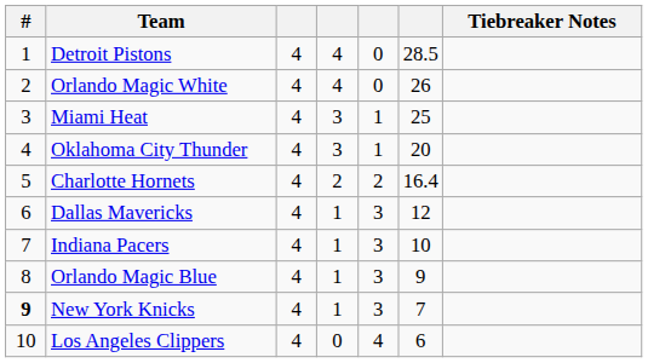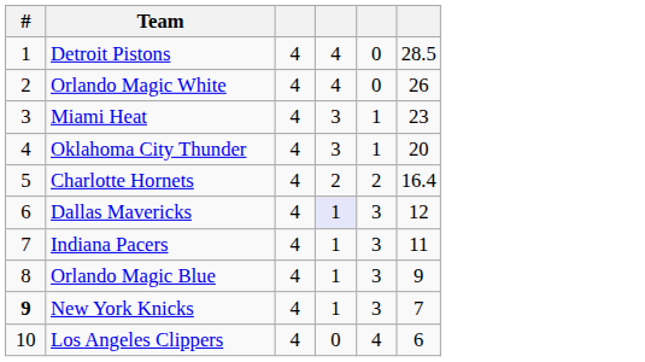- column: Tiebreaker Notes
Miami Heat | column 6: 25 -> 23
Dallas Mavericks | column 4: no background -> lavender background
Indiana Pacers | column 6: 10 -> 11
